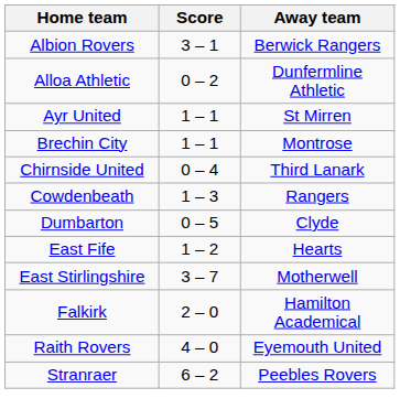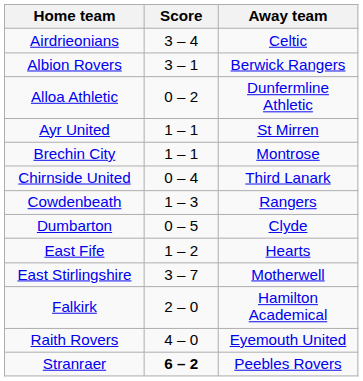+ row: Airdrieonians | 3 – 4 | Celtic
Stranraer | Score: normal -> bold
